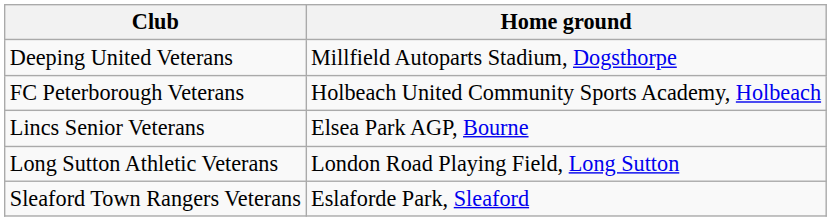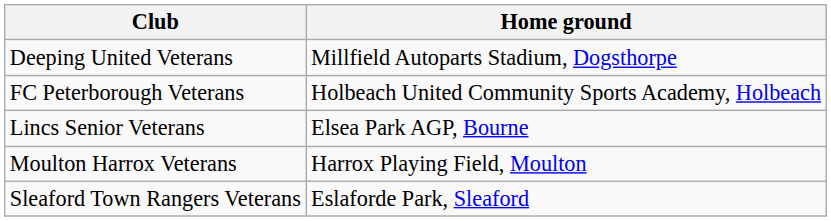- row: Long Sutton Athletic Veterans | London Road Playing Field, Long Sutton
+ row: Moulton Harrox Veterans | Harrox Playing Field, Moulton
